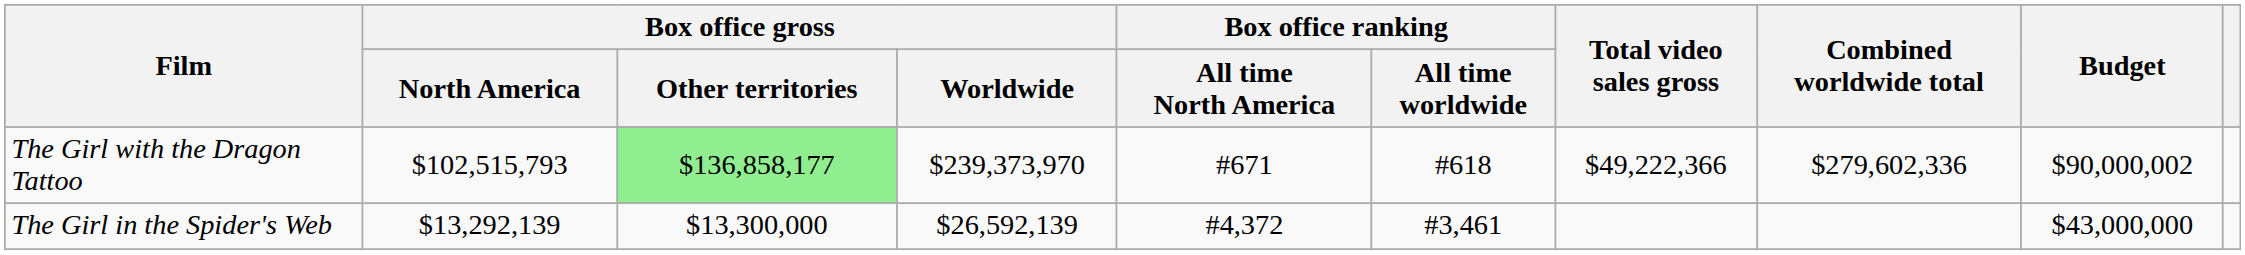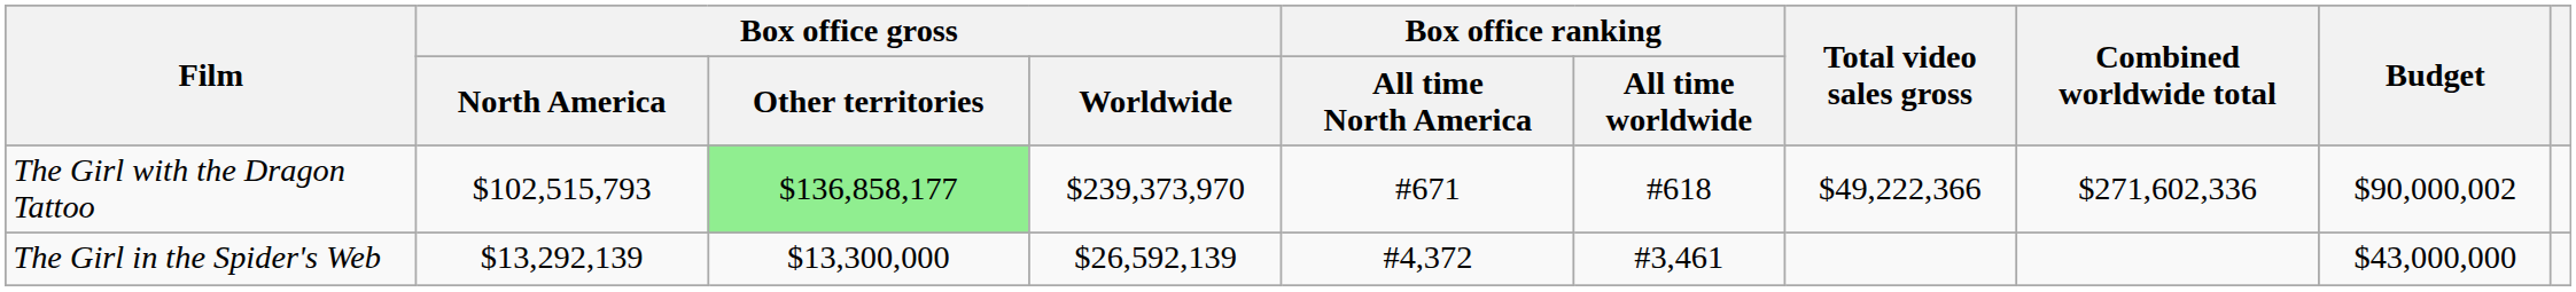The Girl with the Dragon Tattoo | Combined worldwide total: $279,602,336 -> $271,602,336
